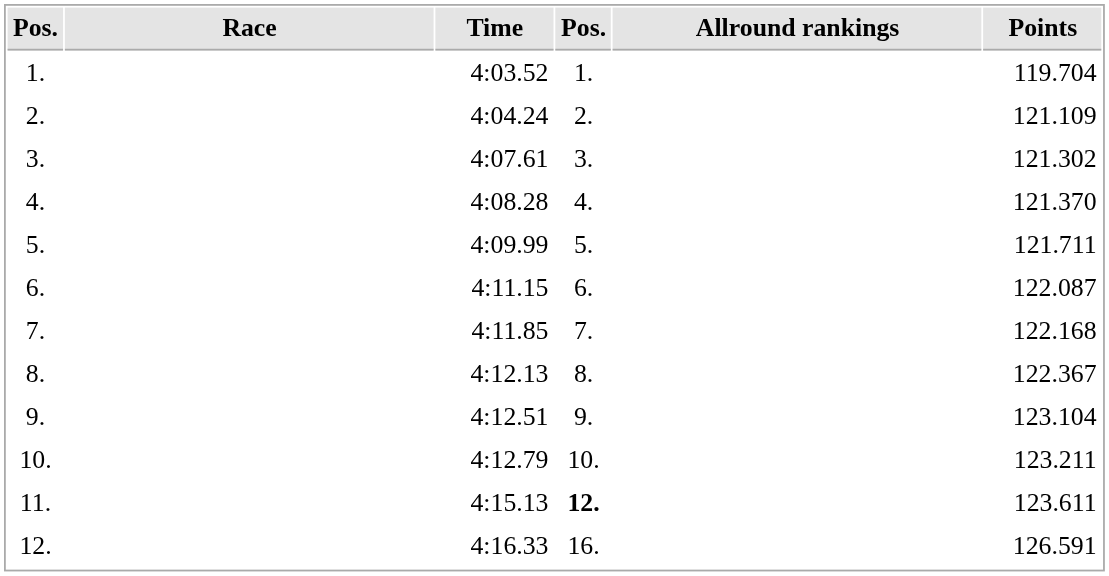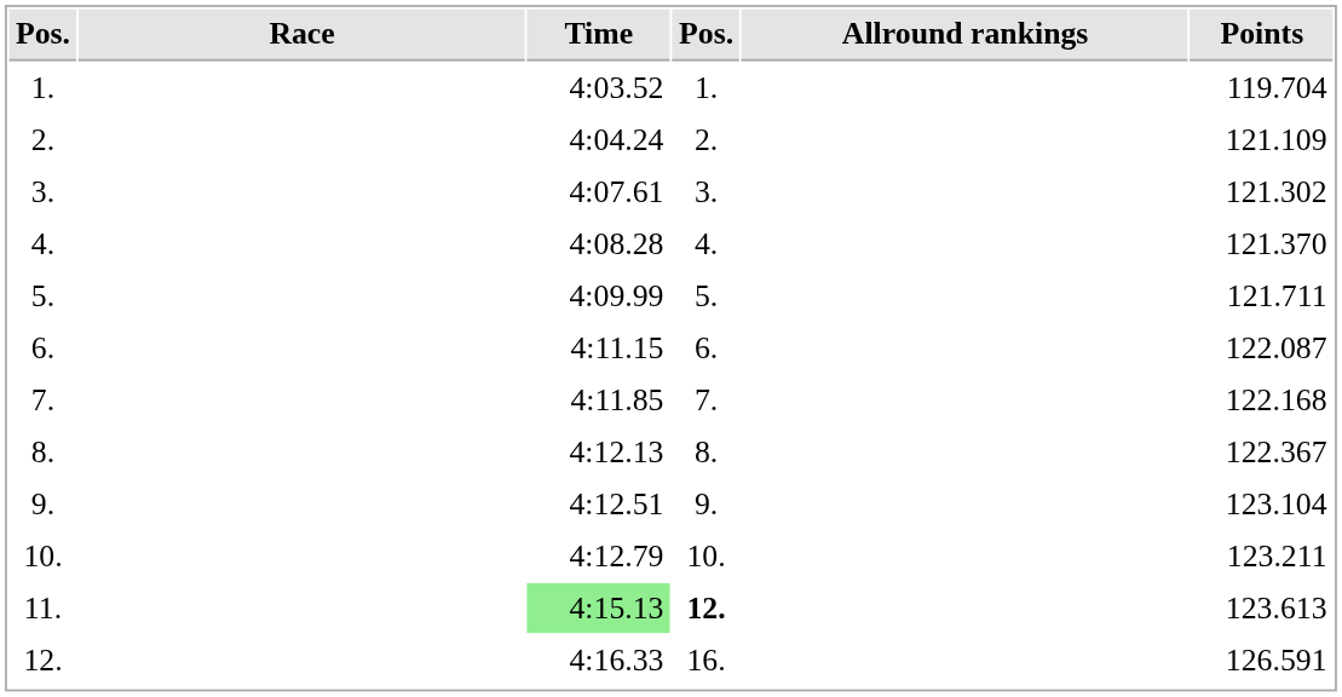11. | Time: no background -> lightgreen background
11. | Points: 123.611 -> 123.613
